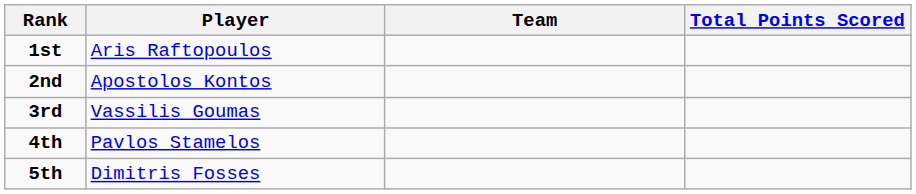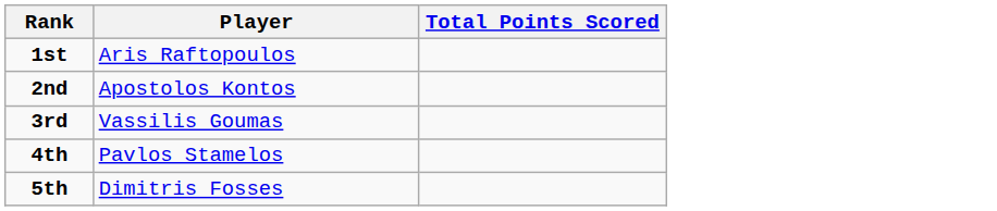- column: Team
